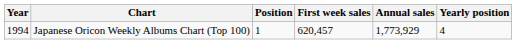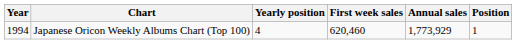columns swapped: Position <-> Yearly position
Japanese Oricon Weekly Albums Chart (Top 100) | First week sales: 620,457 -> 620,460
